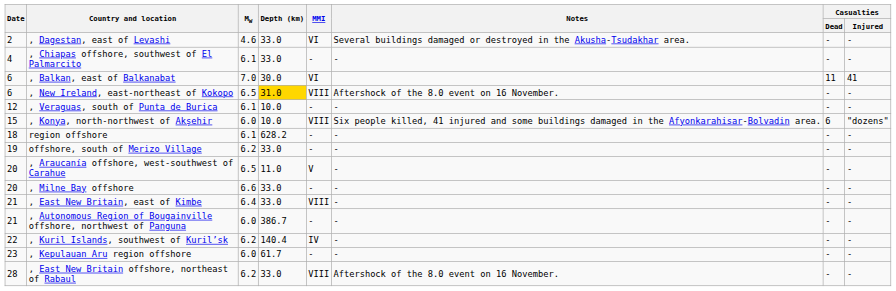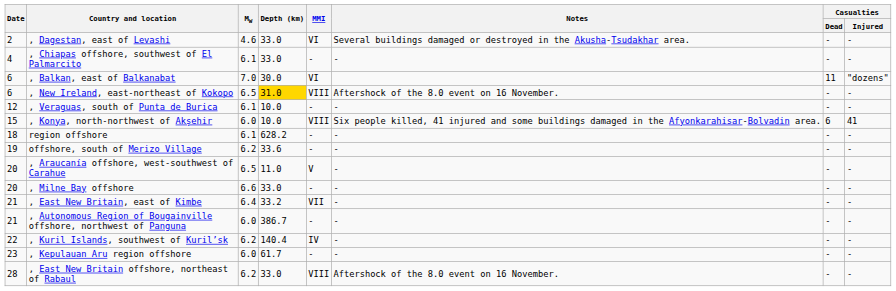, Balkan, east of Balkanabat | Casualties / Injured: 41 -> "dozens"
, Konya, north-northwest of Akşehir | Casualties / Injured: "dozens" -> 41
offshore, south of Merizo Village | Depth (km): 33.0 -> 33.6
, East New Britain, east of Kimbe | Depth (km): 33.0 -> 33.2
, East New Britain, east of Kimbe | MMI: VIII -> VII
